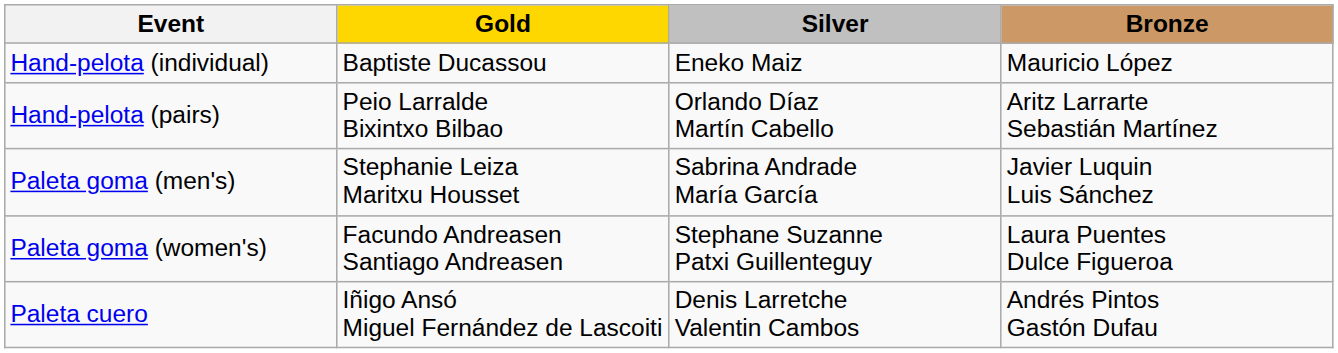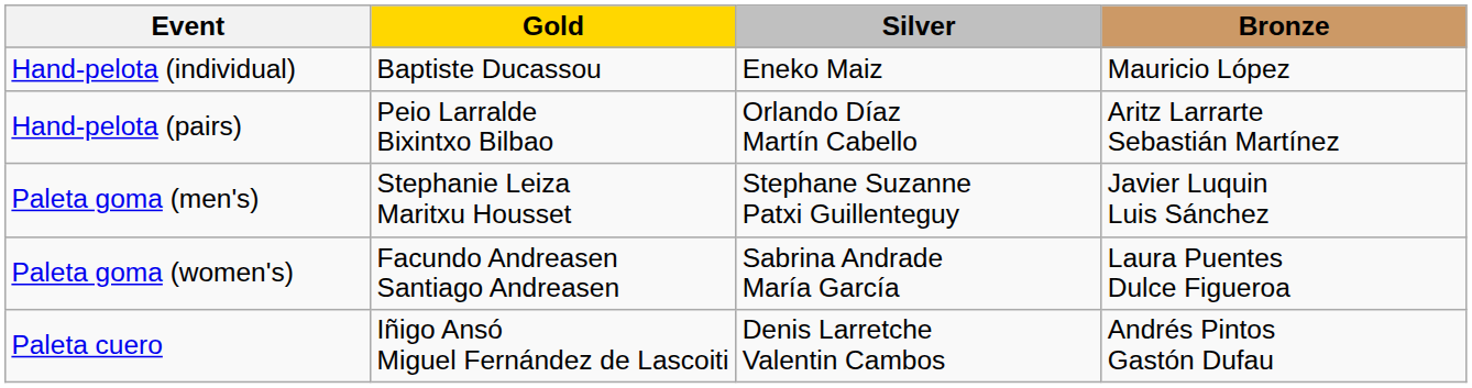Paleta goma (men's) | Silver: Sabrina Andrade María García -> Stephane Suzanne Patxi Guillenteguy
Paleta goma (women's) | Silver: Stephane Suzanne Patxi Guillenteguy -> Sabrina Andrade María García
